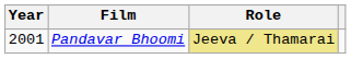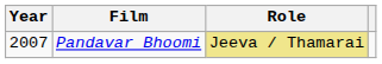Pandavar Bhoomi | Year: 2001 -> 2007
